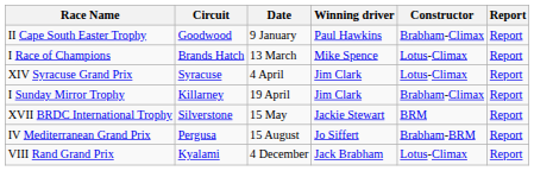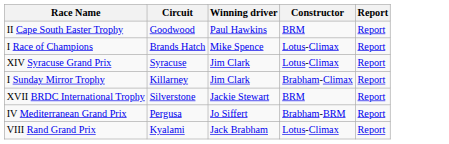- column: Date | 9 January | 13 March | 4 April | 19 April | 15 May | 15 August | 4 December
II Cape South Easter Trophy | Constructor: Brabham-Climax -> BRM
